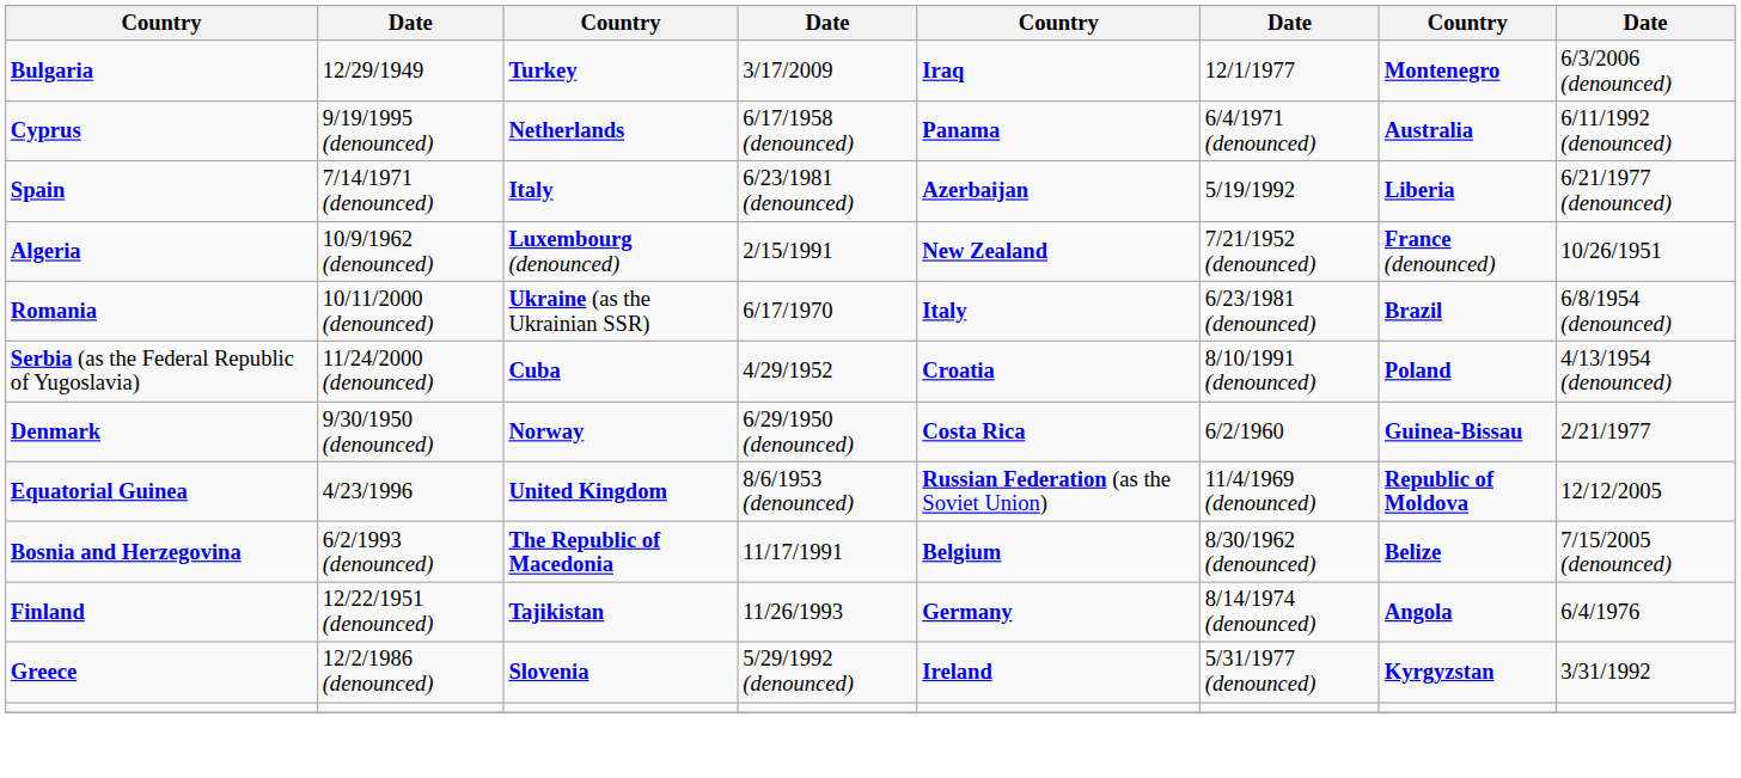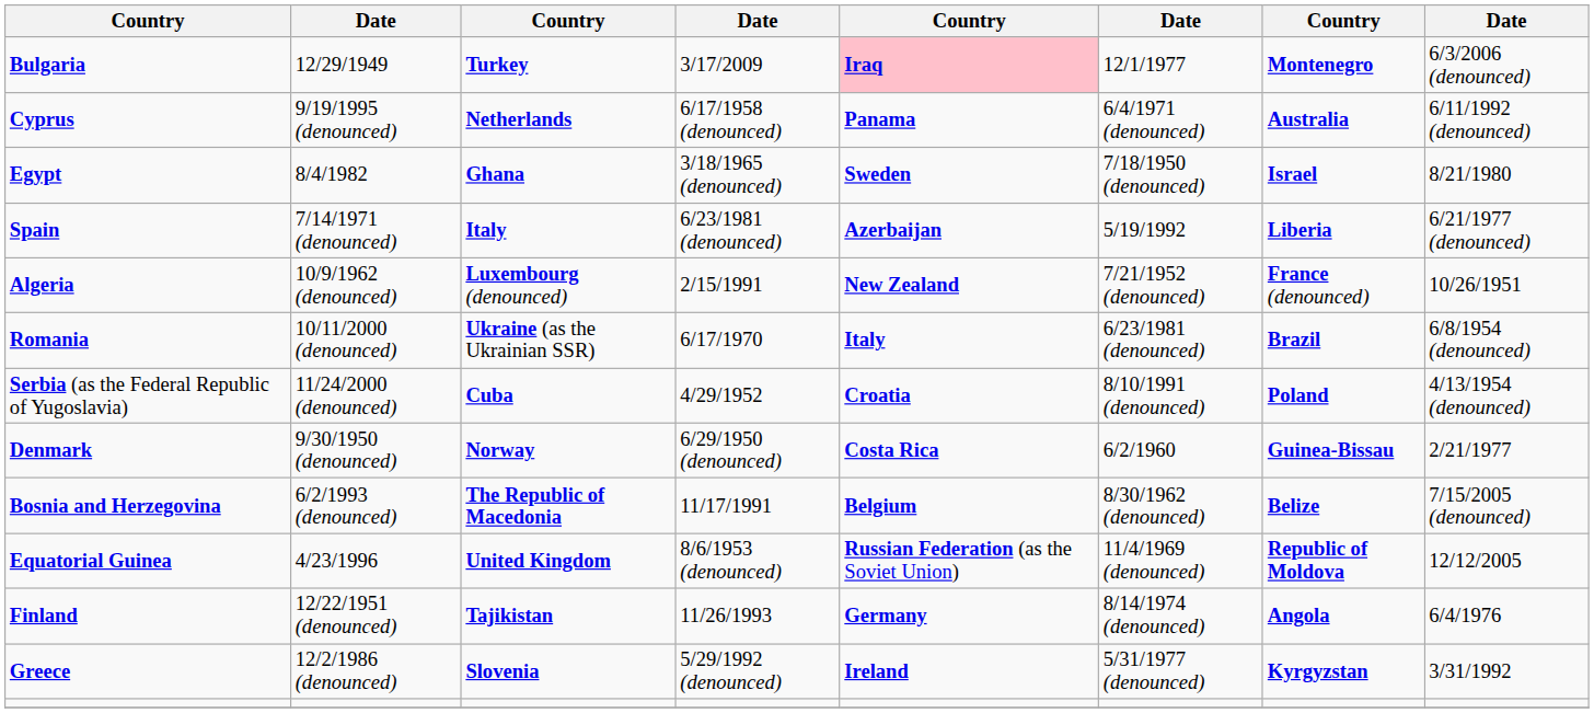Bulgaria | column 5: no background -> pink background
+ row: Egypt | 8/4/1982 | Ghana | 3/18/1965 (denounced) | Sweden | 7/18/1950 (denounced) | Israel | 8/21/1980
rows swapped: Equatorial Guinea <-> Bosnia and Herzegovina
